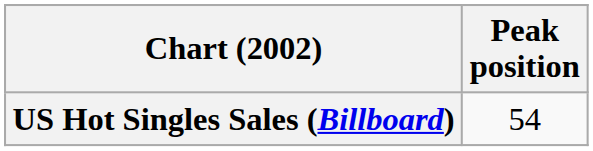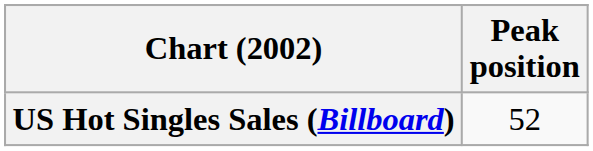US Hot Singles Sales (Billboard) | Peak position: 54 -> 52
